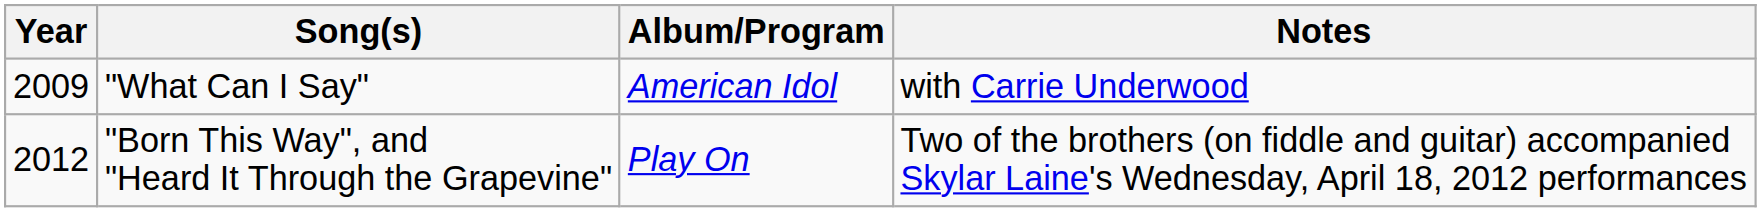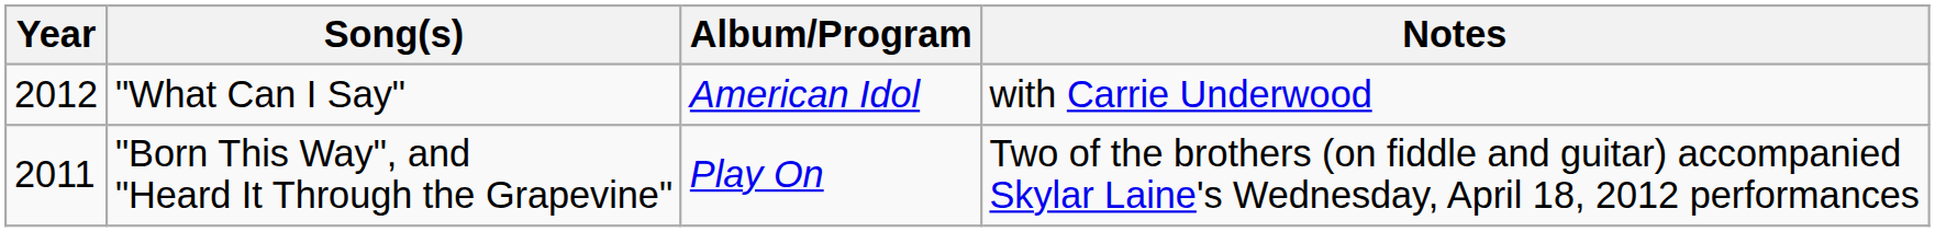"What Can I Say" | Year: 2009 -> 2012
"Born This Way", and "Heard It Through the Grapevine" | Year: 2012 -> 2011
